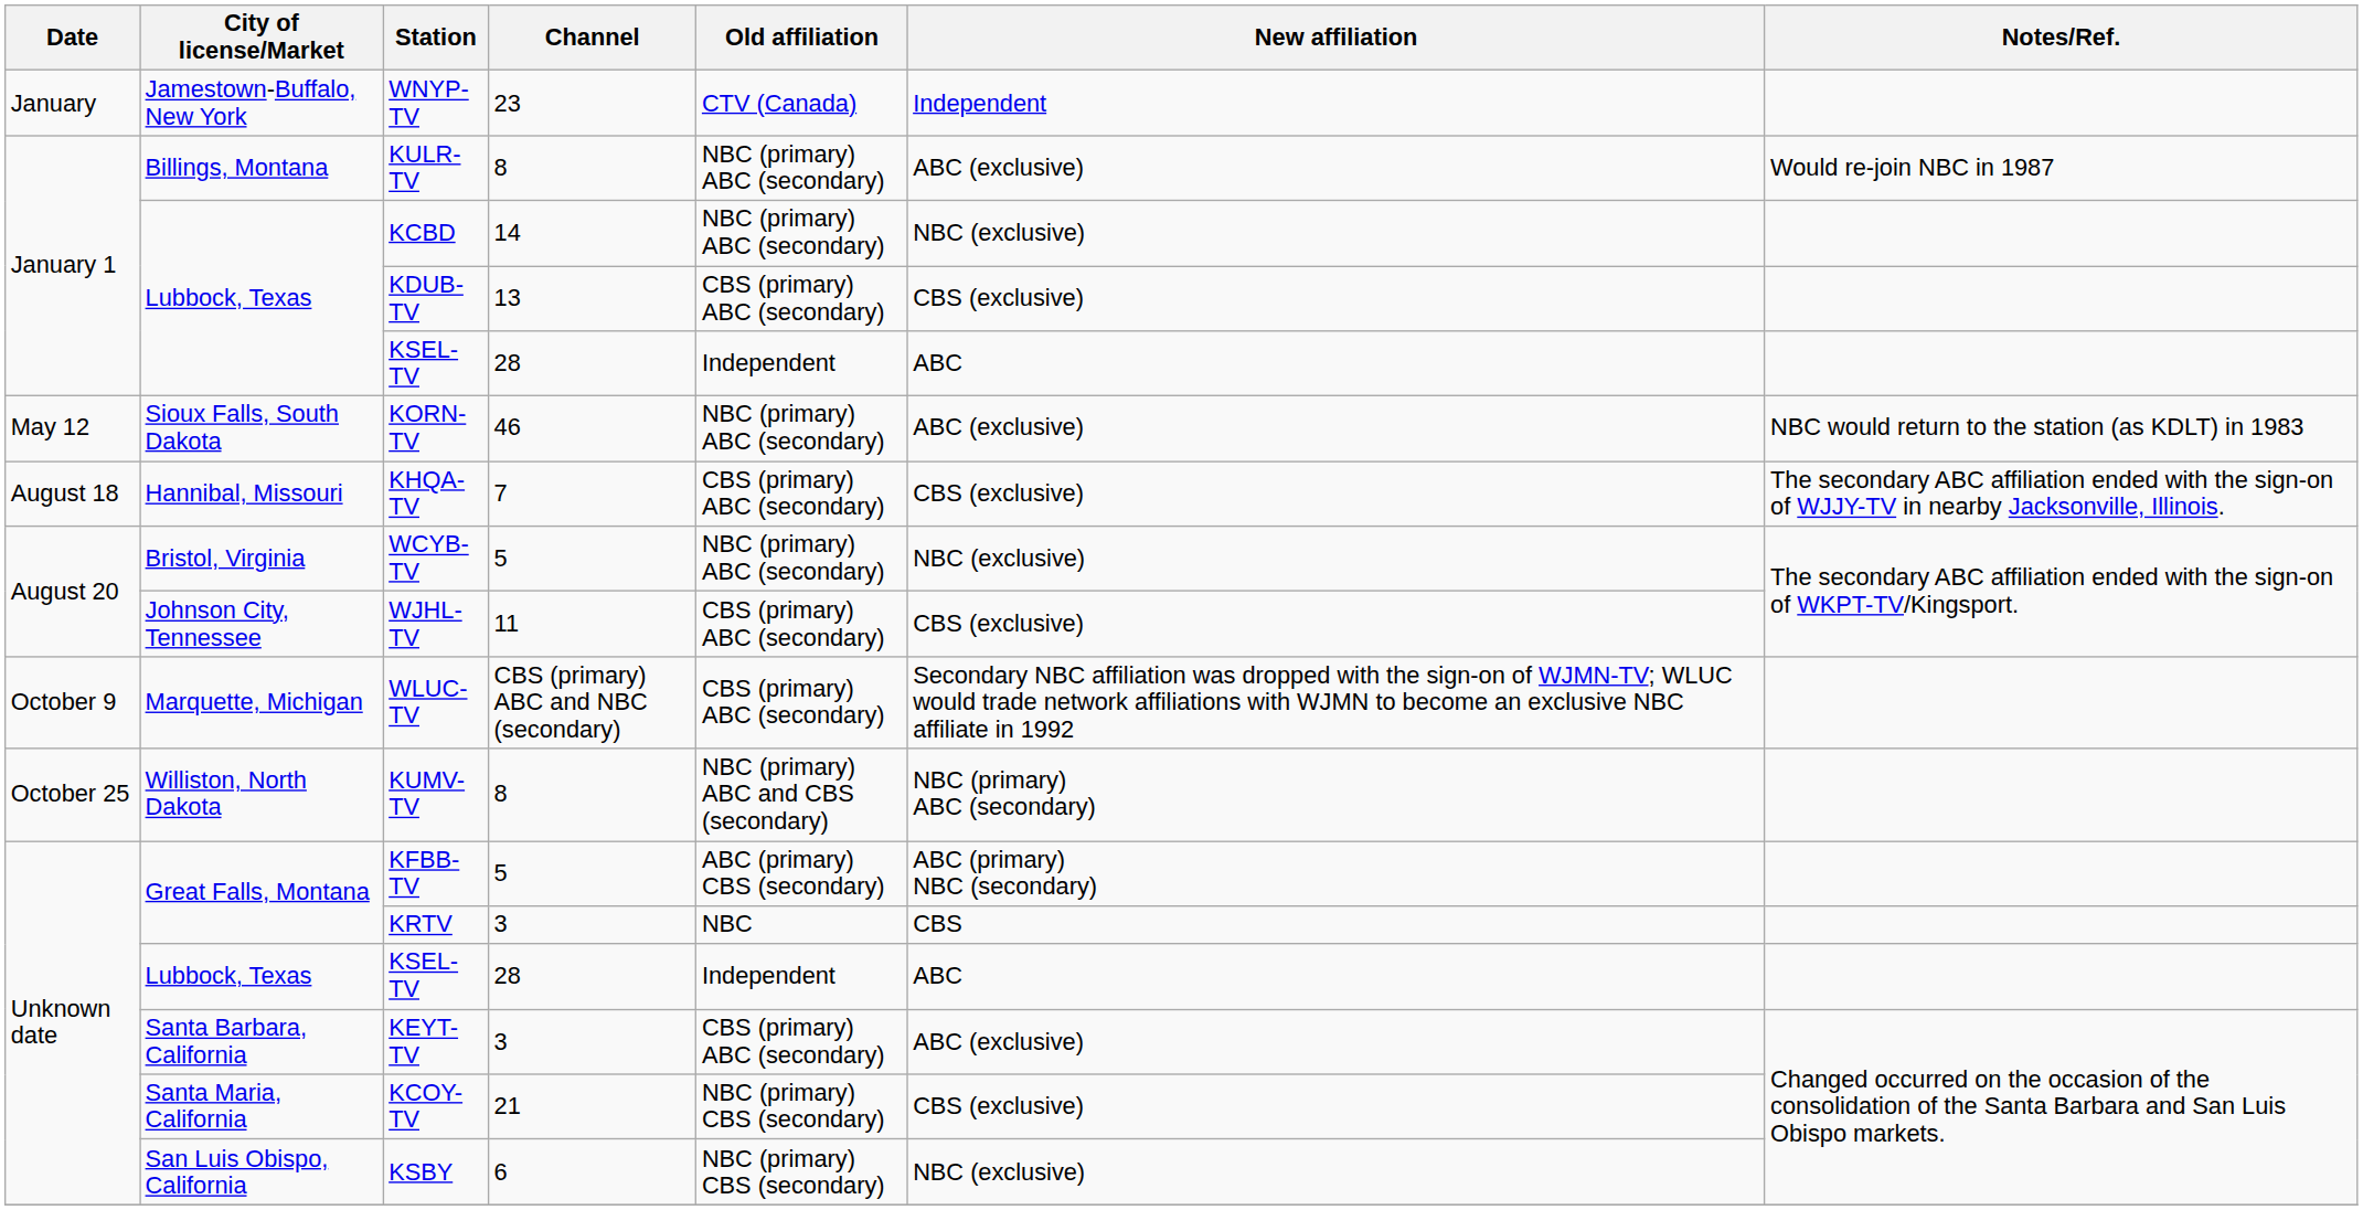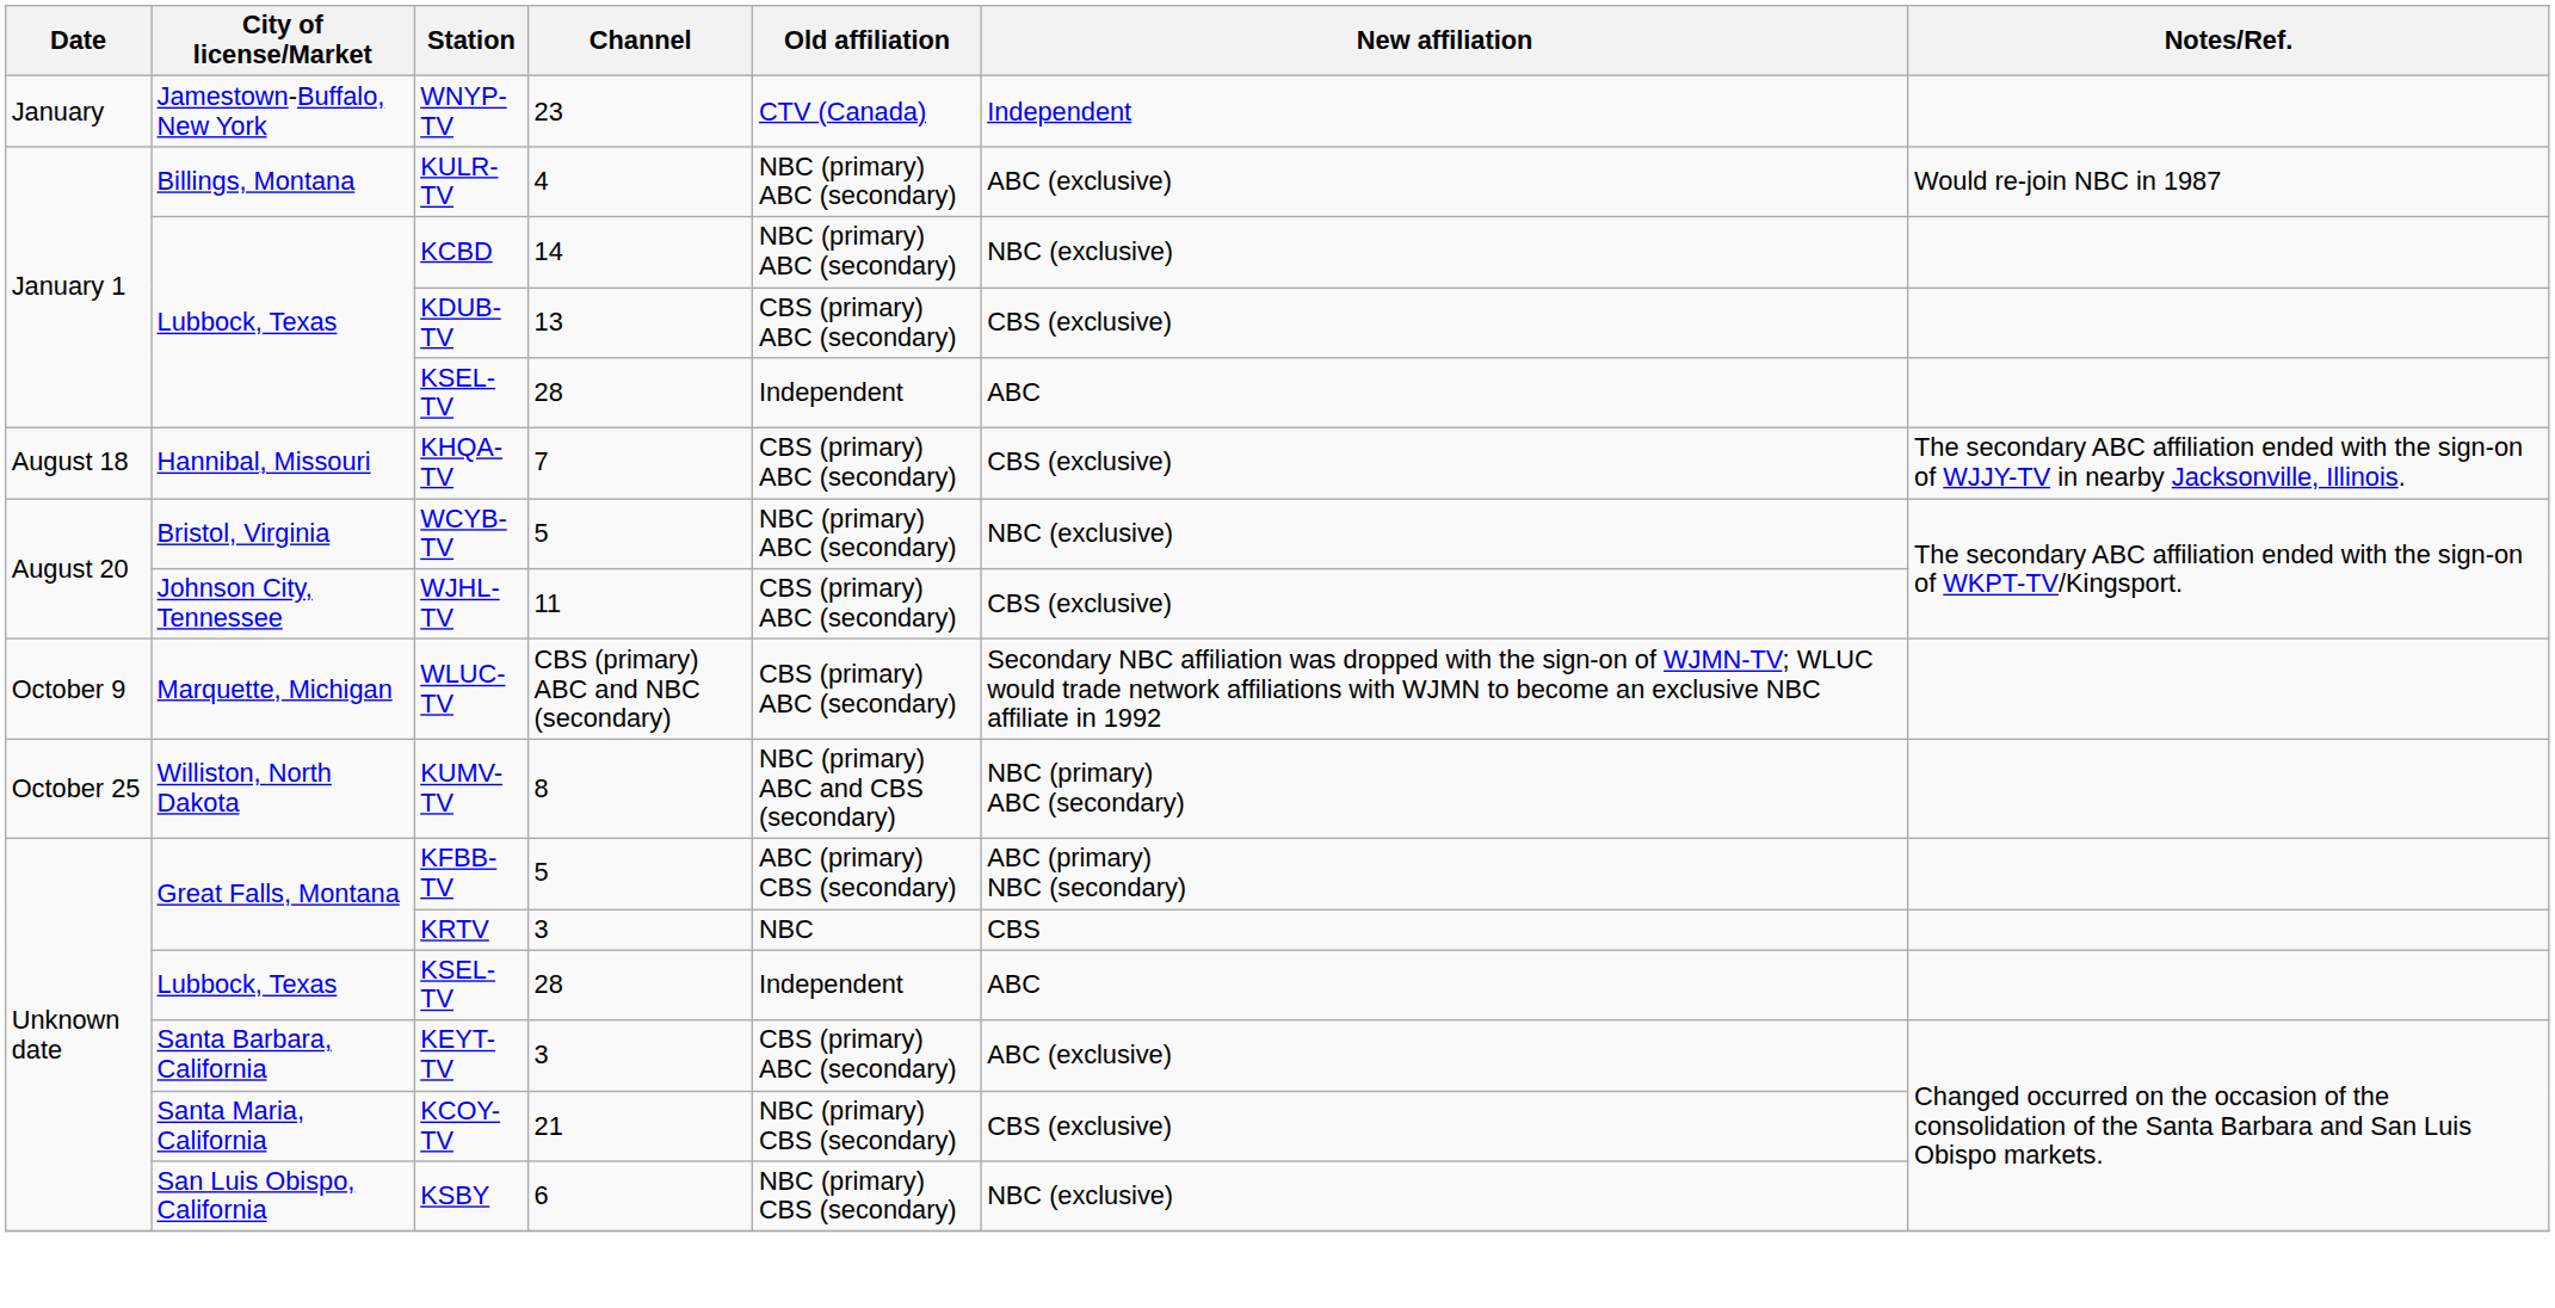KULR-TV | Channel: 8 -> 4
- row: May 12 | Sioux Falls, South Dakota | KORN-TV | 46 | NBC (primary) ABC (secondary) | ABC (exclusive) | NBC would return to the station (as KDLT) in 1983
